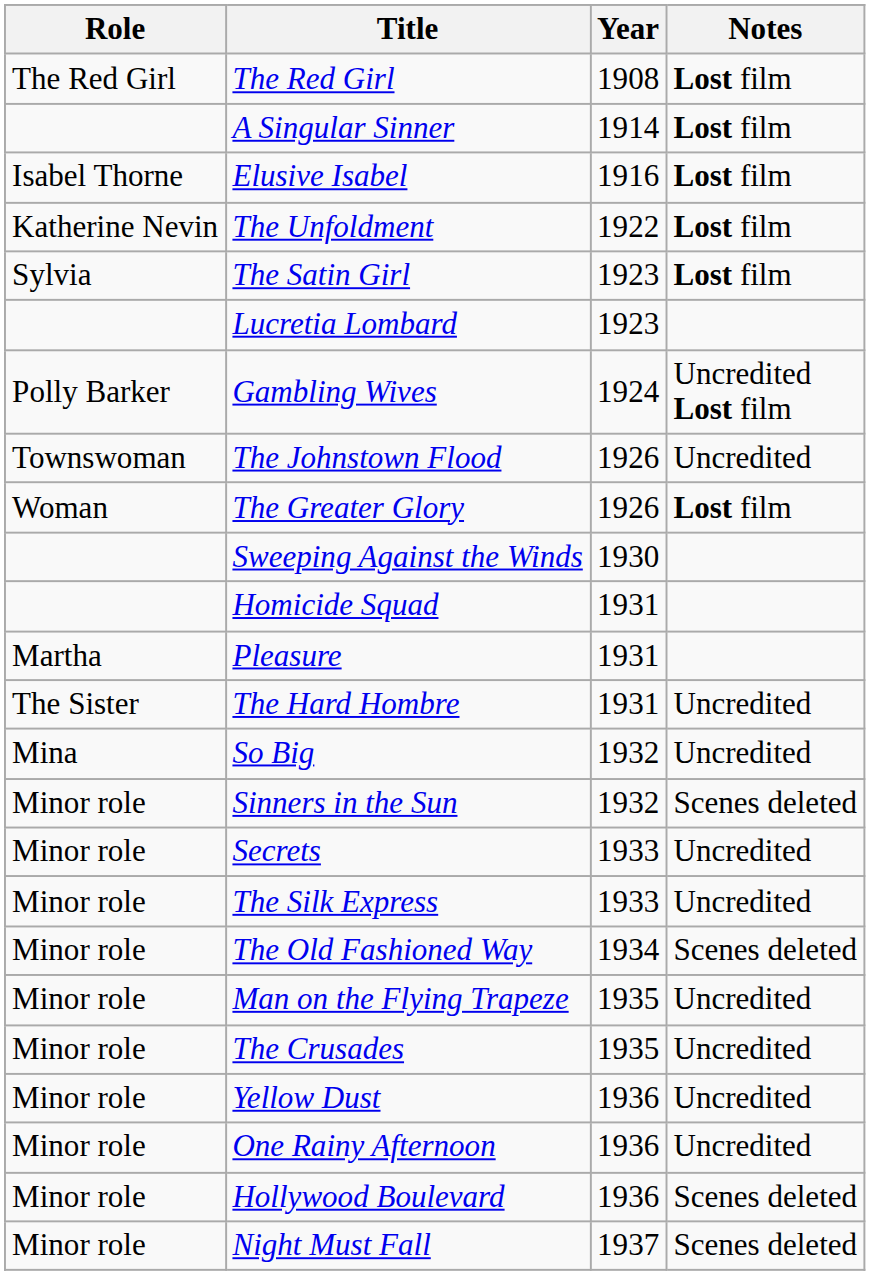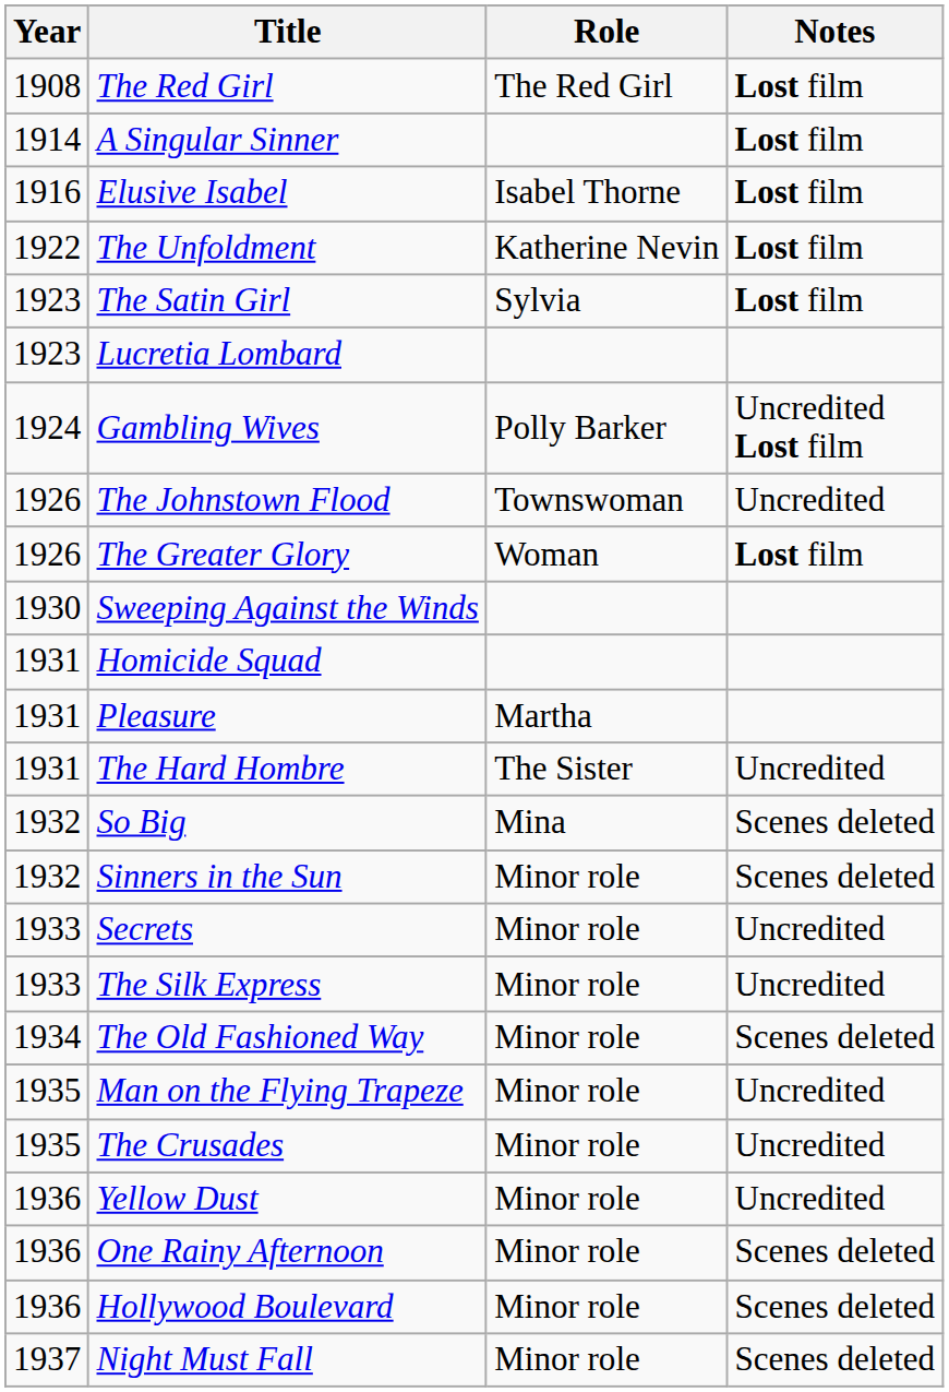columns swapped: Year <-> Role
So Big | Notes: Uncredited -> Scenes deleted
One Rainy Afternoon | Notes: Uncredited -> Scenes deleted
